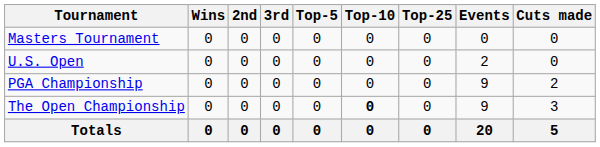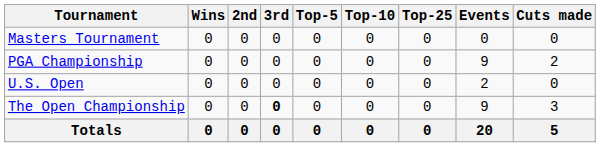rows swapped: PGA Championship <-> U.S. Open
The Open Championship | 3rd: normal -> bold
The Open Championship | Top-10: bold -> normal
